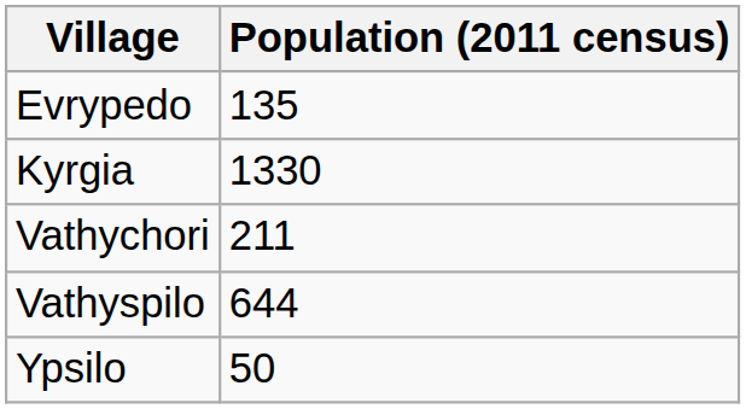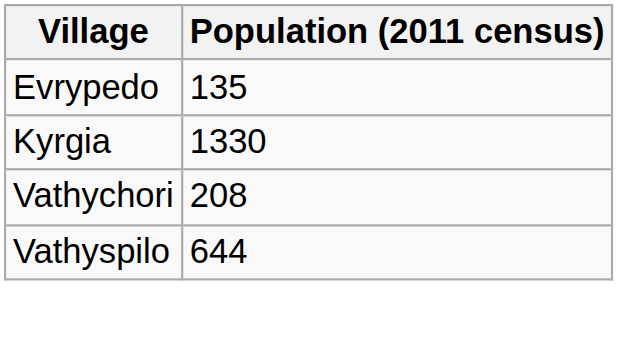Vathychori | Population (2011 census): 211 -> 208
- row: Ypsilo | 50
